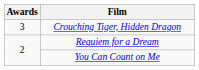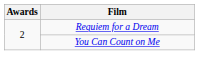- row: 3 | Crouching Tiger, Hidden Dragon
